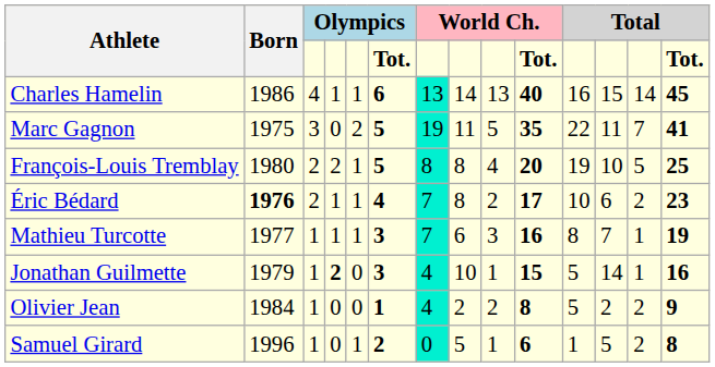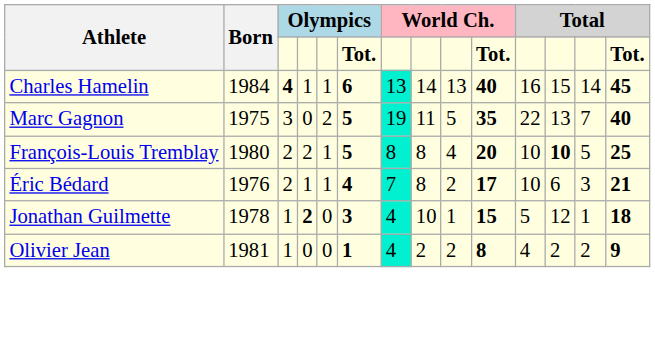Charles Hamelin | Born: 1986 -> 1984
Charles Hamelin | column 3: normal -> bold
Marc Gagnon | column 12: 11 -> 13
Marc Gagnon | column 14: 41 -> 40
François-Louis Tremblay | column 11: 19 -> 10
François-Louis Tremblay | column 12: normal -> bold
Éric Bédard | Born: bold -> normal
Éric Bédard | column 13: 2 -> 3
Éric Bédard | column 14: 23 -> 21
- row: Mathieu Turcotte | 1977 | 1 | 1 | 1 | 3 | 7 | 6 | 3 | 16 | 8 | 7 | 1 | 19
Jonathan Guilmette | Born: 1979 -> 1978
Jonathan Guilmette | column 12: 14 -> 12
Jonathan Guilmette | column 14: 16 -> 18
Olivier Jean | Born: 1984 -> 1981
Olivier Jean | column 11: 5 -> 4
- row: Samuel Girard | 1996 | 1 | 0 | 1 | 2 | 0 | 5 | 1 | 6 | 1 | 5 | 2 | 8
